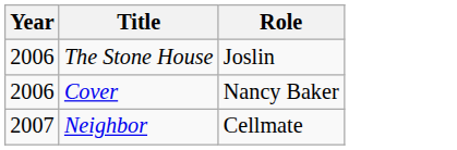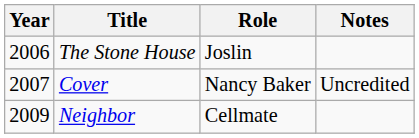+ column: Notes | Uncredited
Cover | Year: 2006 -> 2007
Neighbor | Year: 2007 -> 2009
